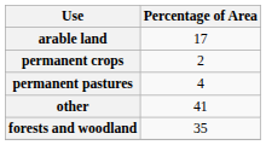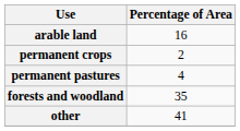arable land | Percentage of Area: 17 -> 16
rows swapped: forests and woodland <-> other
